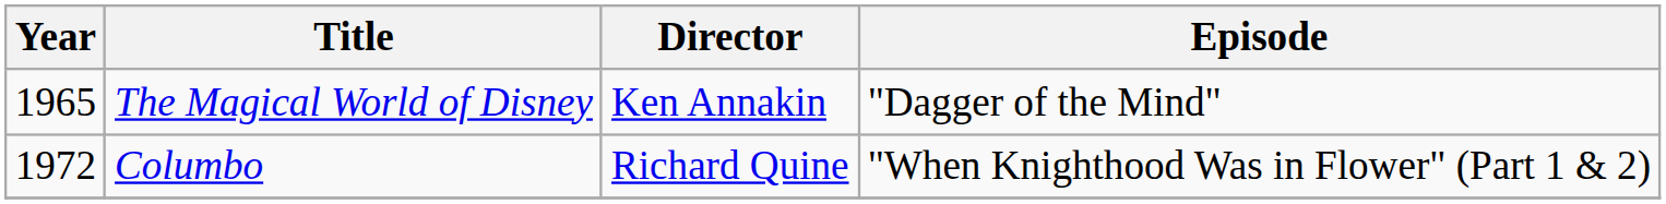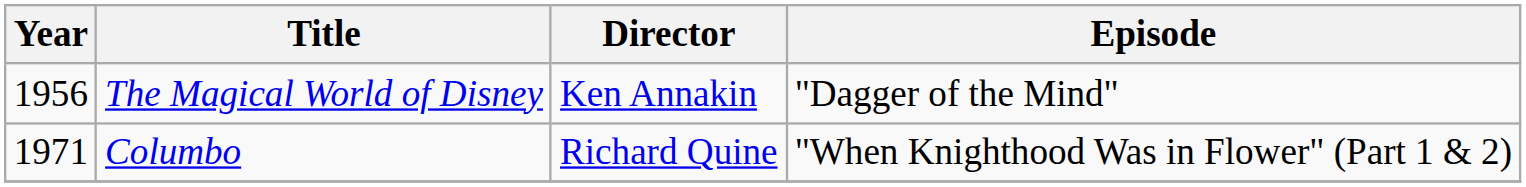The Magical World of Disney | Year: 1965 -> 1956
Columbo | Year: 1972 -> 1971
